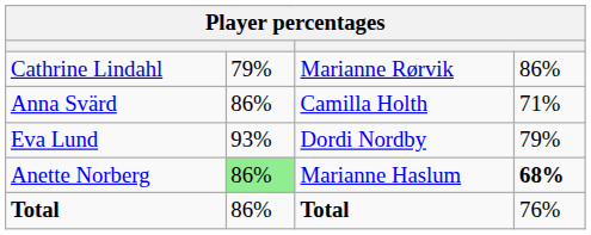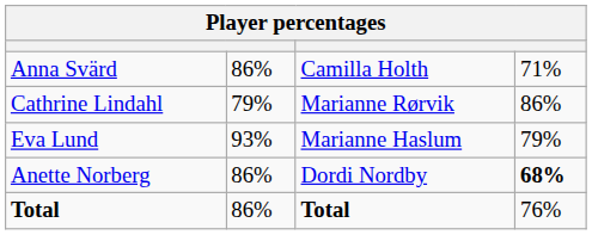rows swapped: Anna Svärd <-> Cathrine Lindahl
Eva Lund | column 3: Dordi Nordby -> Marianne Haslum
Anette Norberg | column 2: lightgreen background -> no background
Anette Norberg | column 3: Marianne Haslum -> Dordi Nordby
